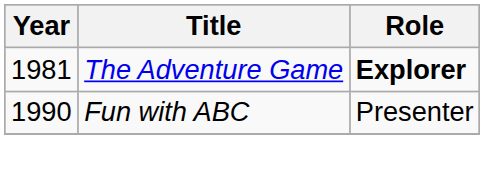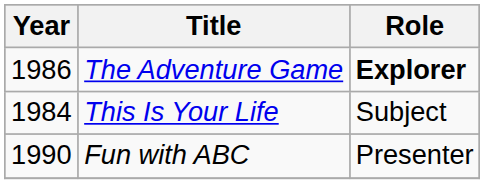The Adventure Game | Year: 1981 -> 1986
+ row: 1984 | This Is Your Life | Subject
